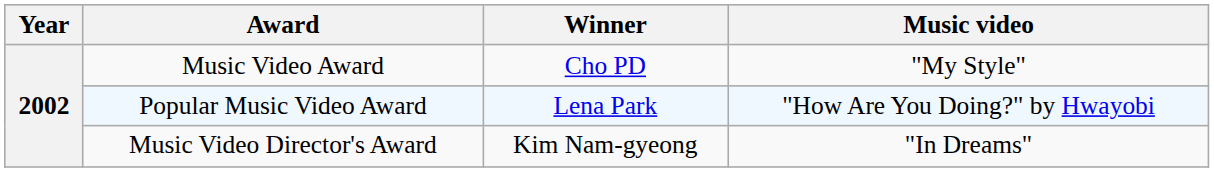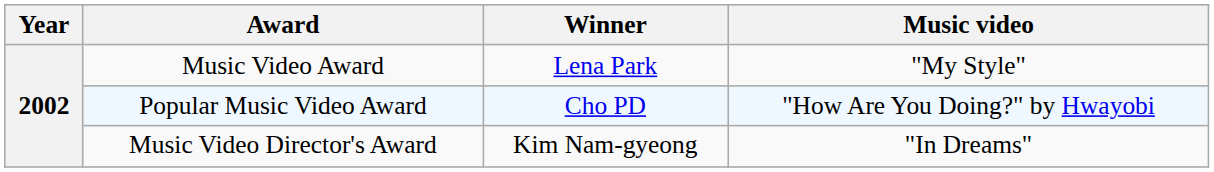Music Video Award | Winner: Cho PD -> Lena Park
Popular Music Video Award | Winner: Lena Park -> Cho PD
